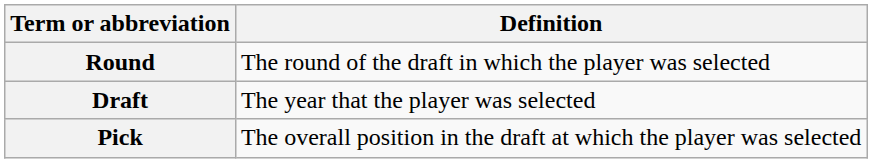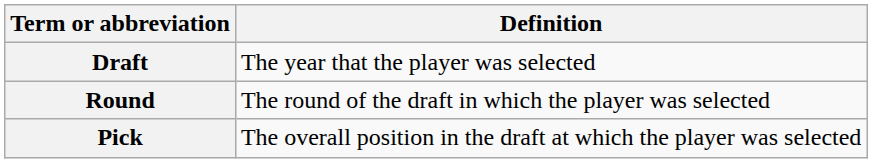rows swapped: Draft <-> Round
